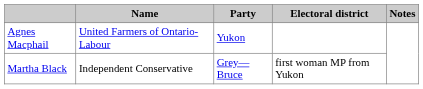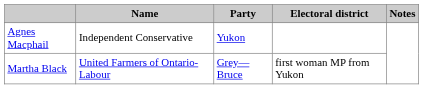Agnes Macphail | Name: United Farmers of Ontario-Labour -> Independent Conservative
Martha Black | Name: Independent Conservative -> United Farmers of Ontario-Labour
